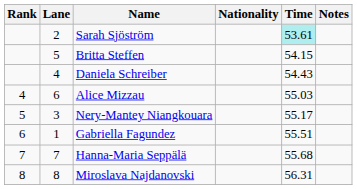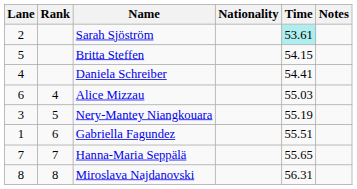columns swapped: Rank <-> Lane
Daniela Schreiber | Time: 54.43 -> 54.41
Nery-Mantey Niangkouara | Time: 55.17 -> 55.19
Hanna-Maria Seppälä | Time: 55.68 -> 55.65
